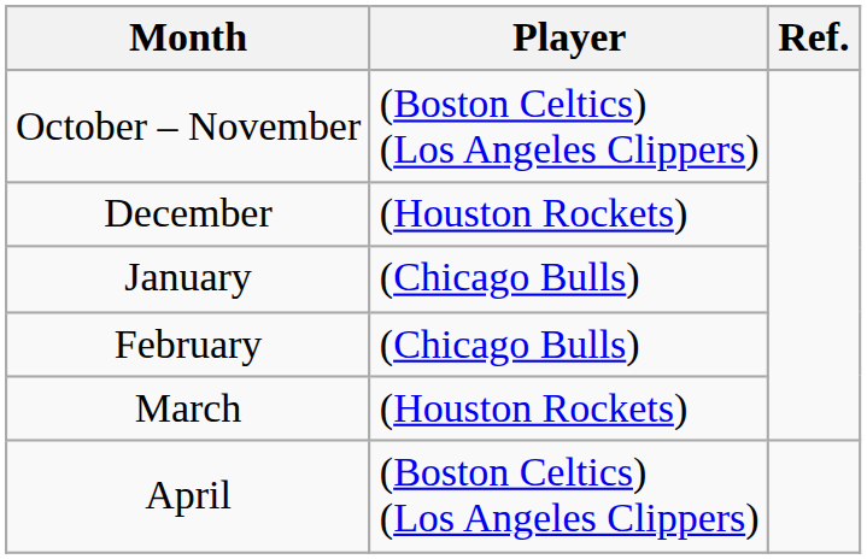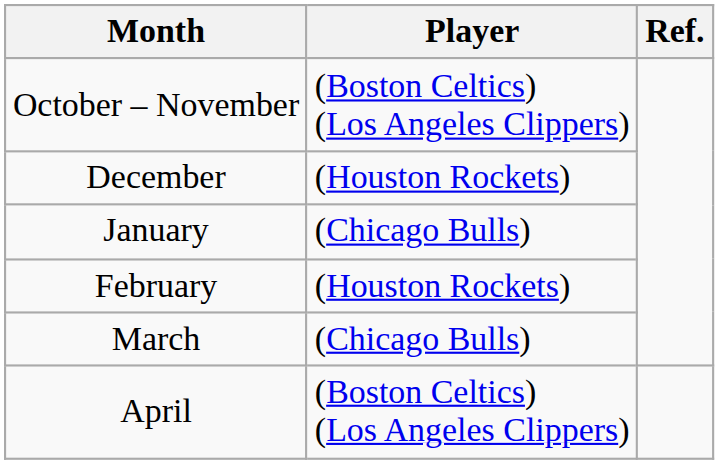February | Player: (Chicago Bulls) -> (Houston Rockets)
March | Player: (Houston Rockets) -> (Chicago Bulls)
